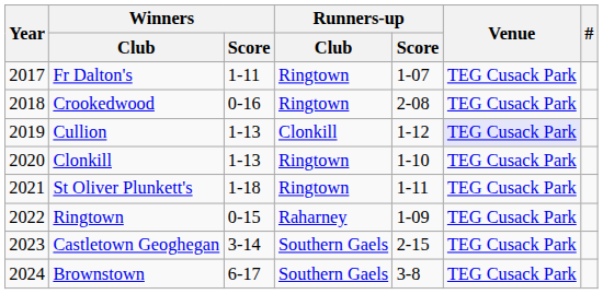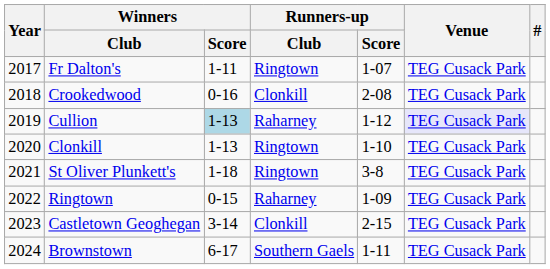Crookedwood | Runners-up / Club: Ringtown -> Clonkill
Cullion | Winners / Score: no background -> lightblue background
Cullion | Runners-up / Club: Clonkill -> Raharney
St Oliver Plunkett's | Runners-up / Score: 1-11 -> 3-8
Castletown Geoghegan | Runners-up / Club: Southern Gaels -> Clonkill
Brownstown | Runners-up / Score: 3-8 -> 1-11
